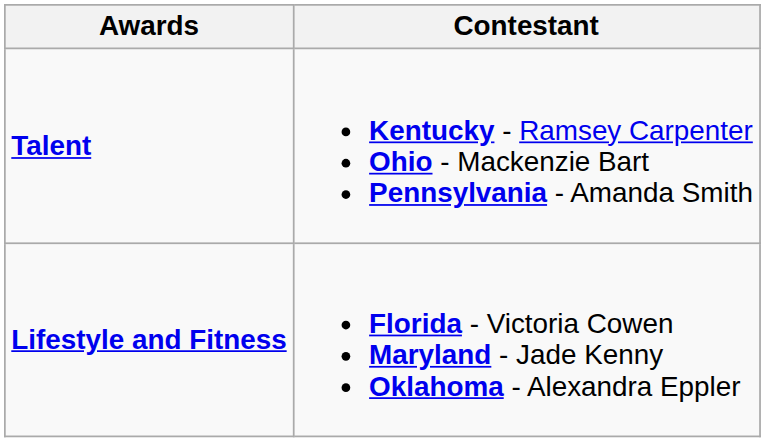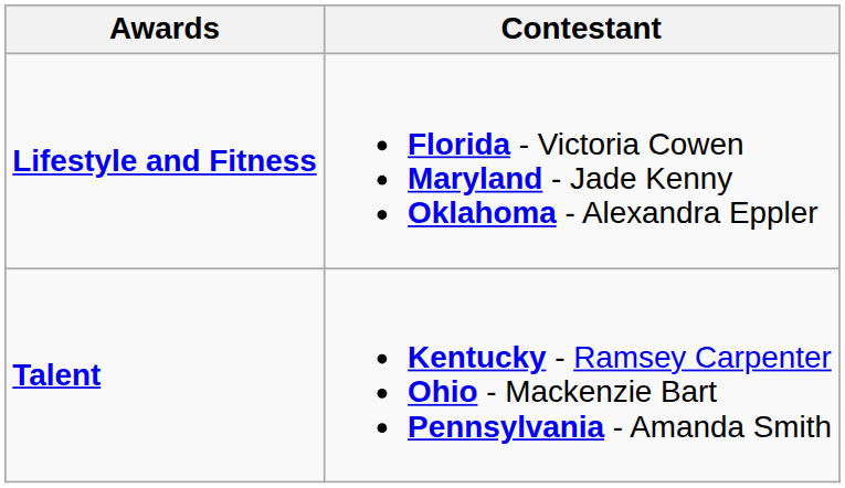rows swapped: Lifestyle and Fitness <-> Talent
